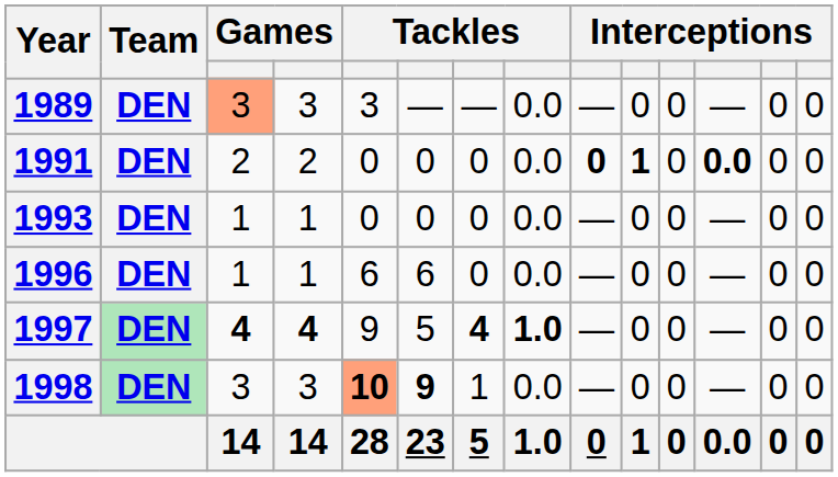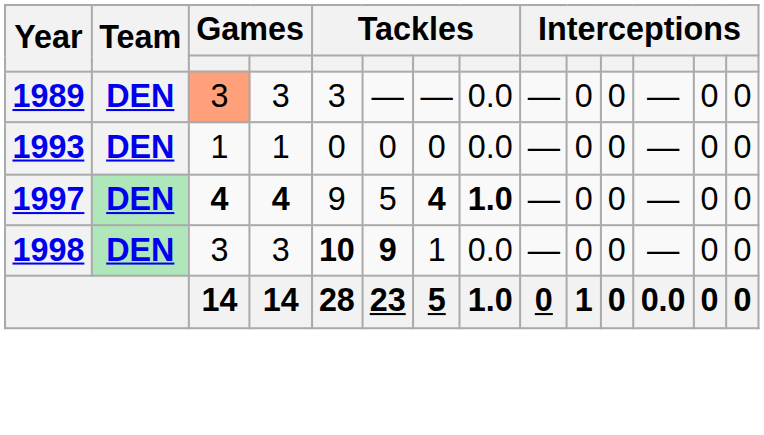- row: 1991 | DEN | 2 | 2 | 0 | 0 | 0 | 0.0 | 0 | 1 | 0 | 0.0 | 0 | 0
- row: 1996 | DEN | 1 | 1 | 6 | 6 | 0 | 0.0 | — | 0 | 0 | — | 0 | 0
1998 | column 5: lightsalmon background -> no background
